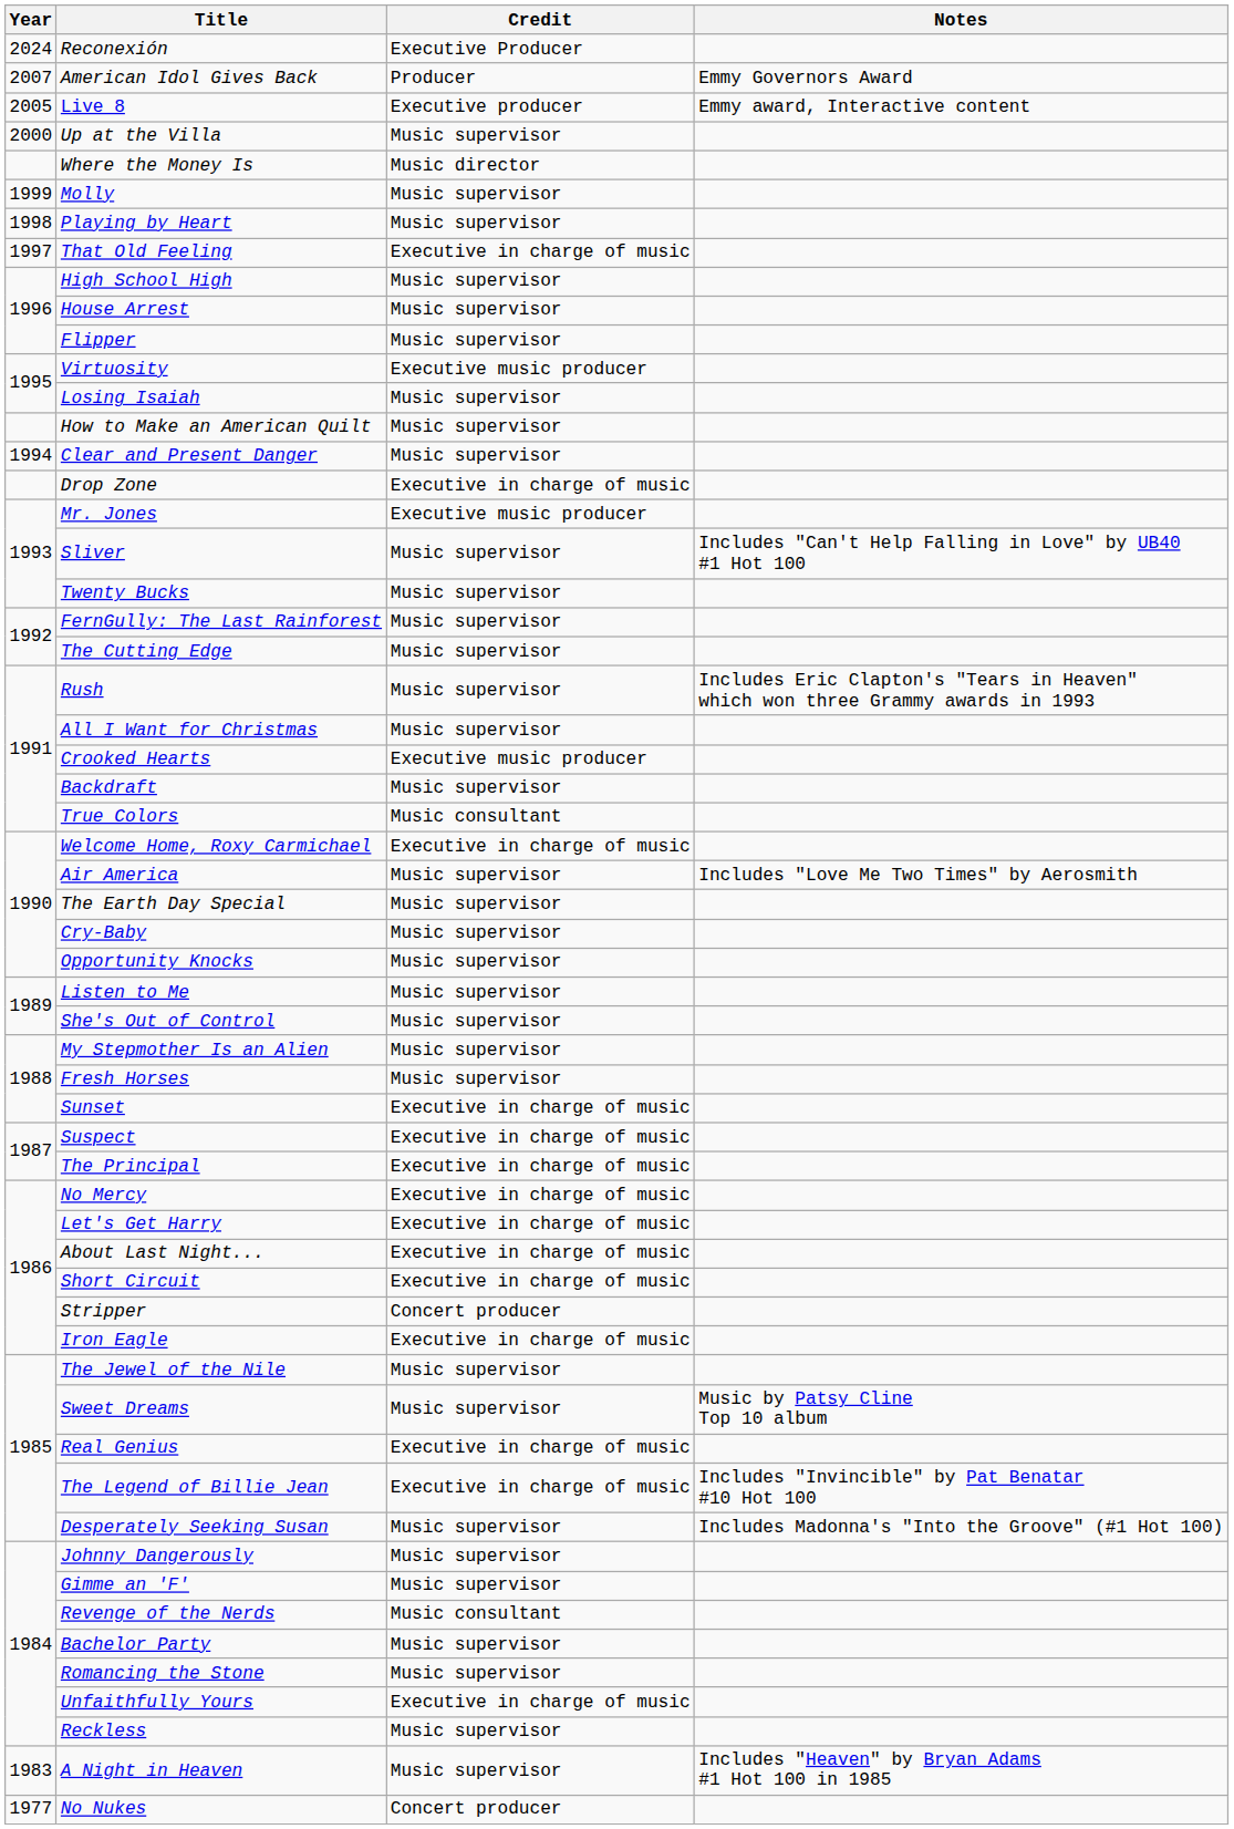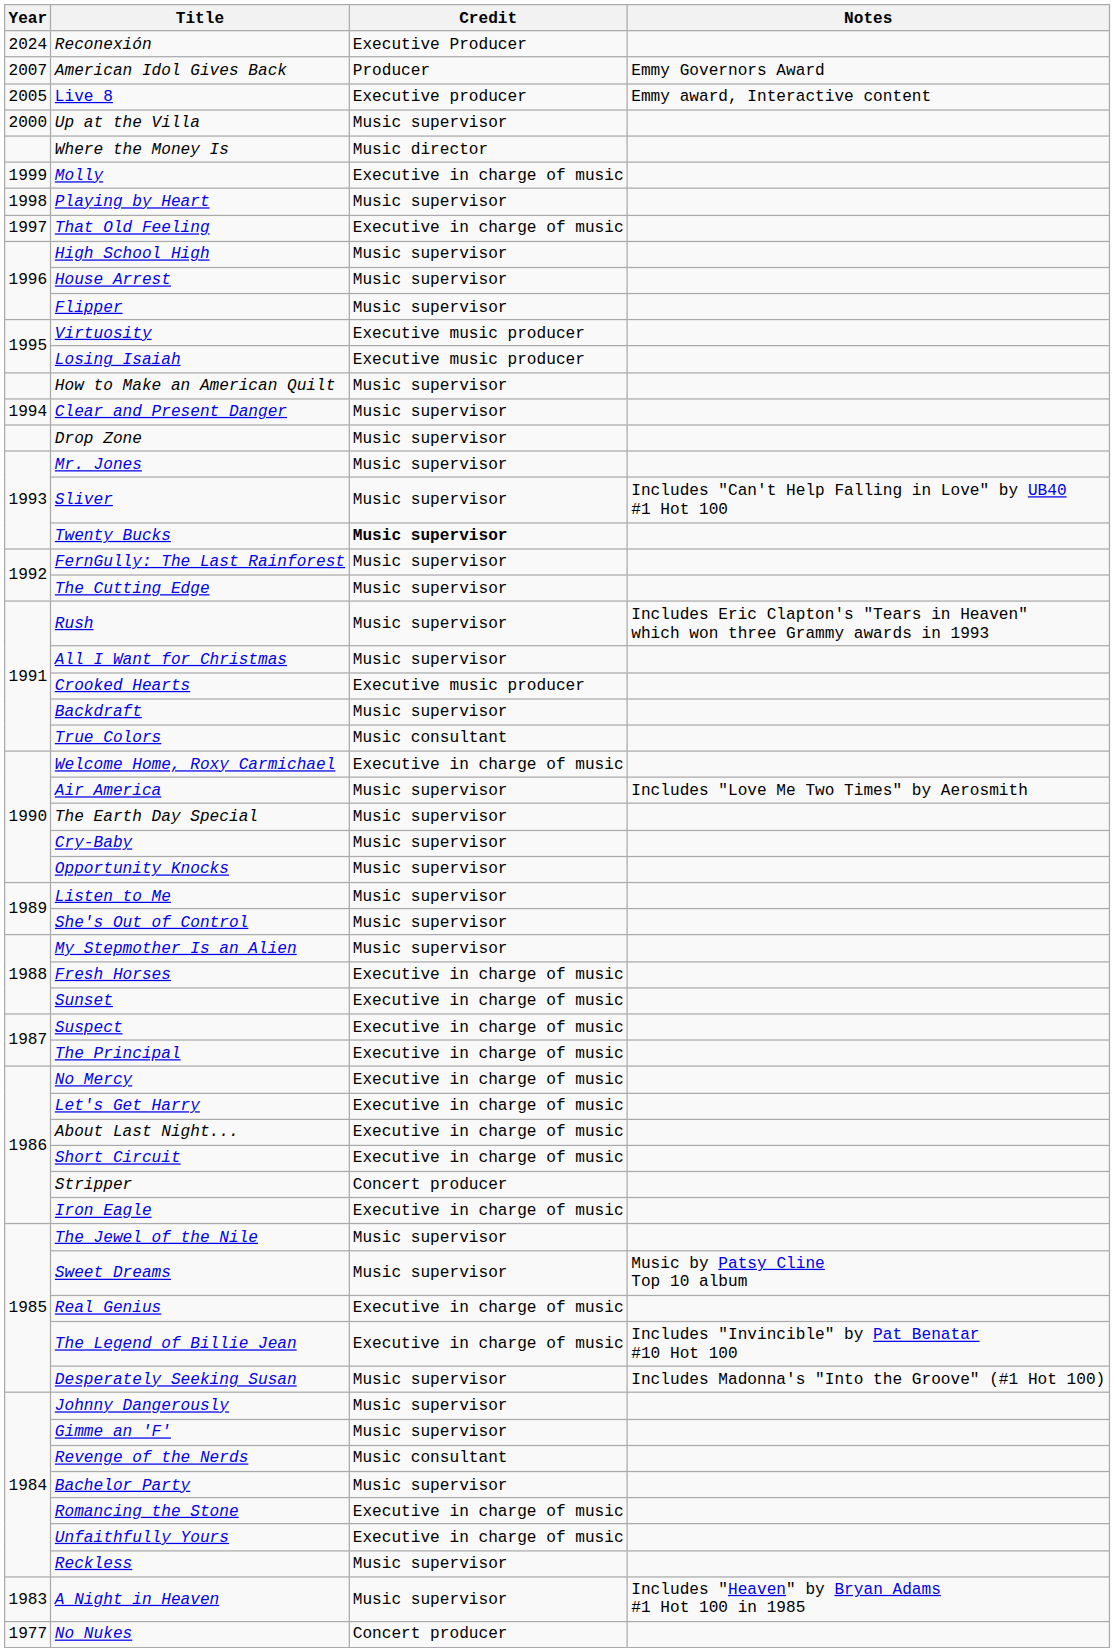Molly | Credit: Music supervisor -> Executive in charge of music
Losing Isaiah | Credit: Music supervisor -> Executive music producer
Drop Zone | Credit: Executive in charge of music -> Music supervisor
Mr. Jones | Credit: Executive music producer -> Music supervisor
Twenty Bucks | Credit: normal -> bold
Fresh Horses | Credit: Music supervisor -> Executive in charge of music
Romancing the Stone | Credit: Music supervisor -> Executive in charge of music
